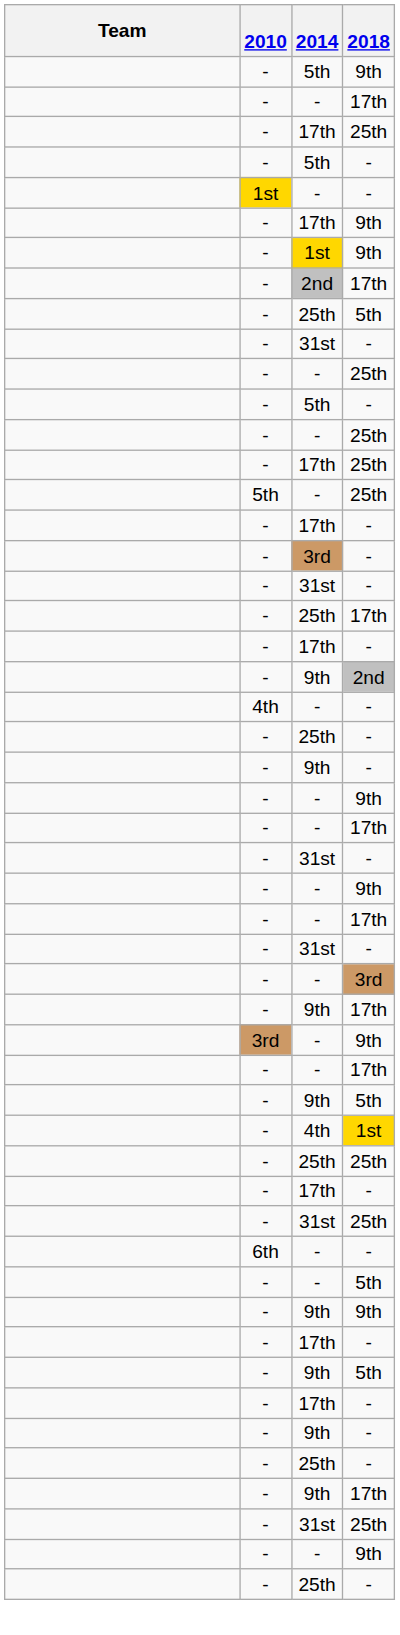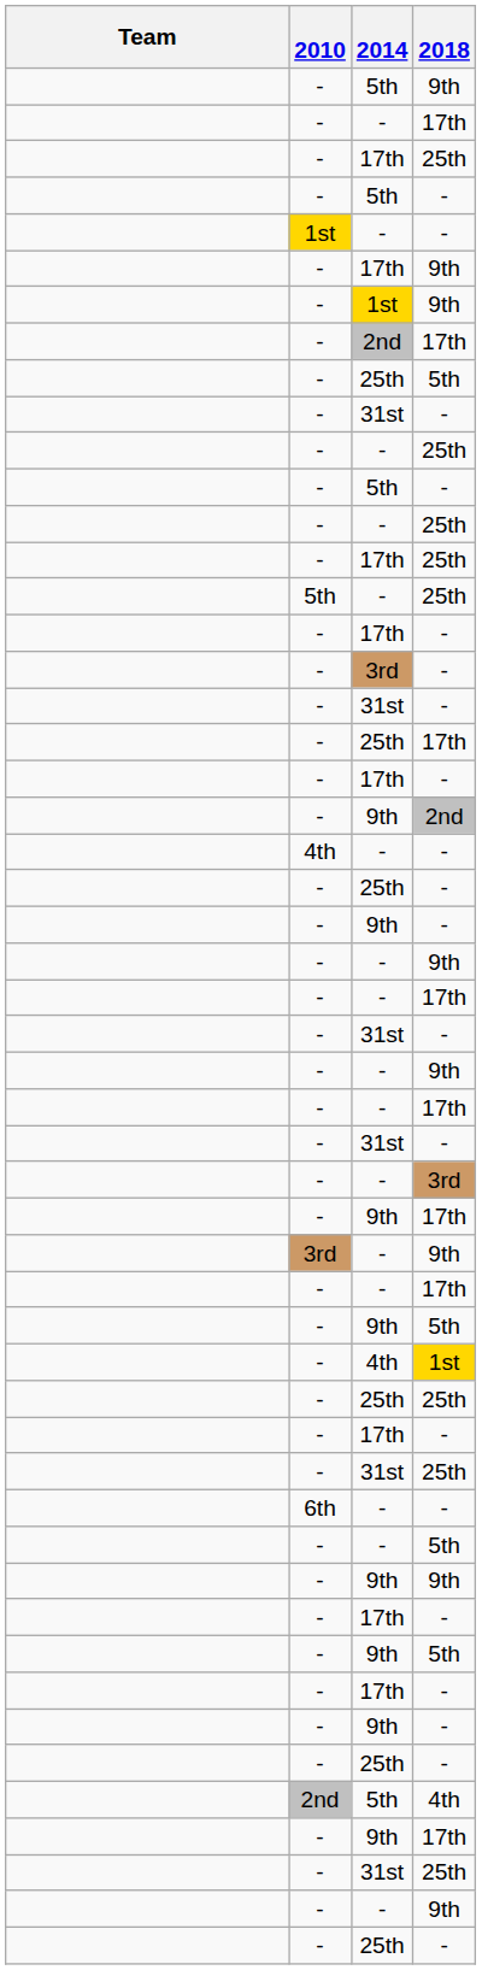+ row: 2nd | 5th | 4th
